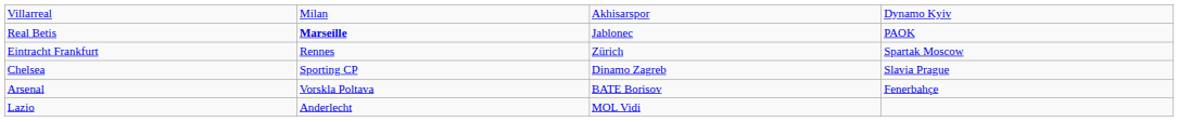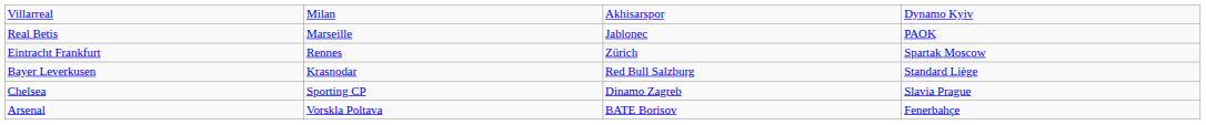Real Betis | column 2: bold -> normal
+ row: Bayer Leverkusen | Krasnodar | Red Bull Salzburg | Standard Liège
- row: Lazio | Anderlecht | MOL Vidi
